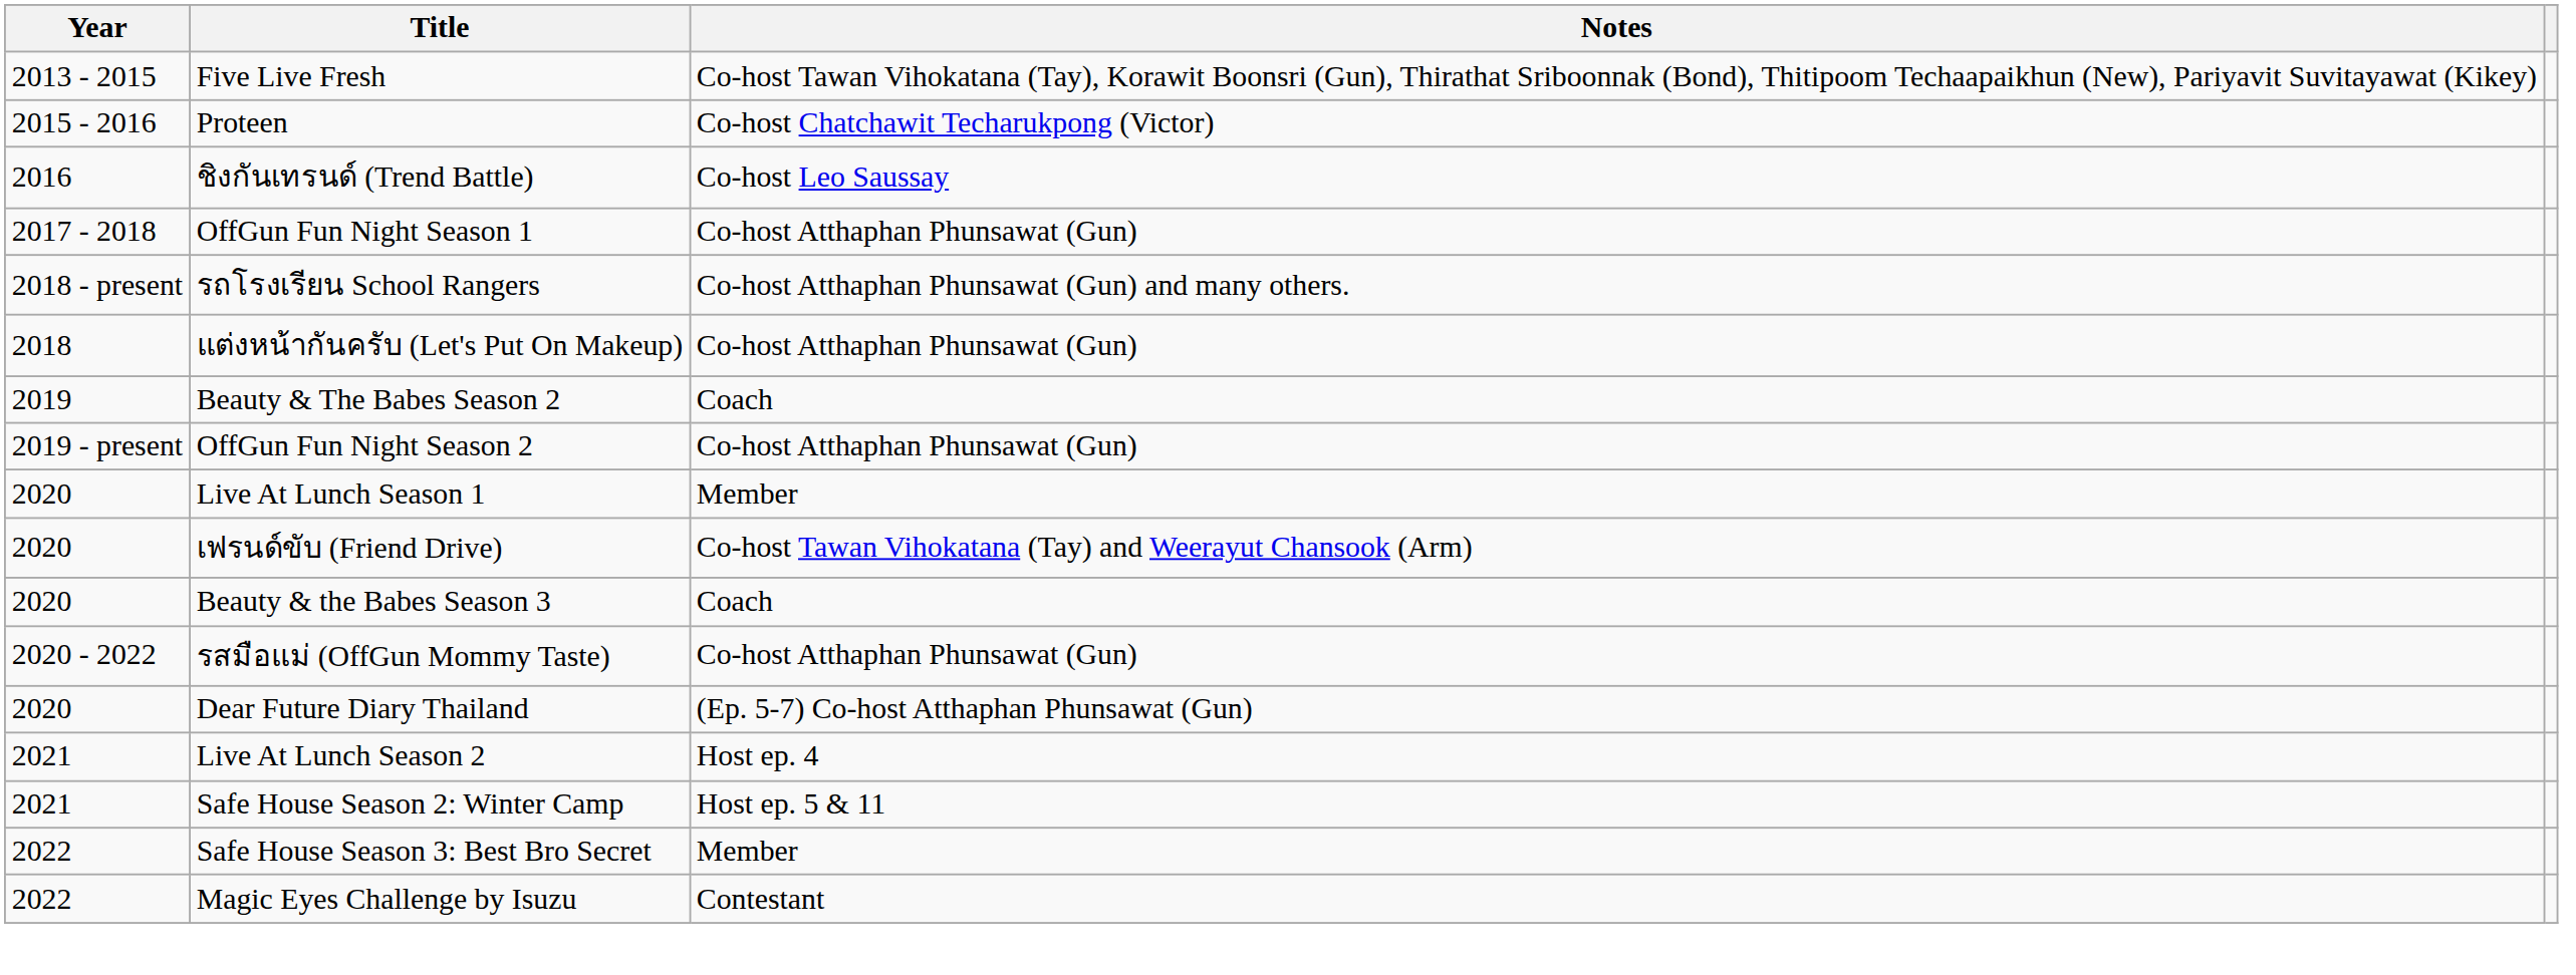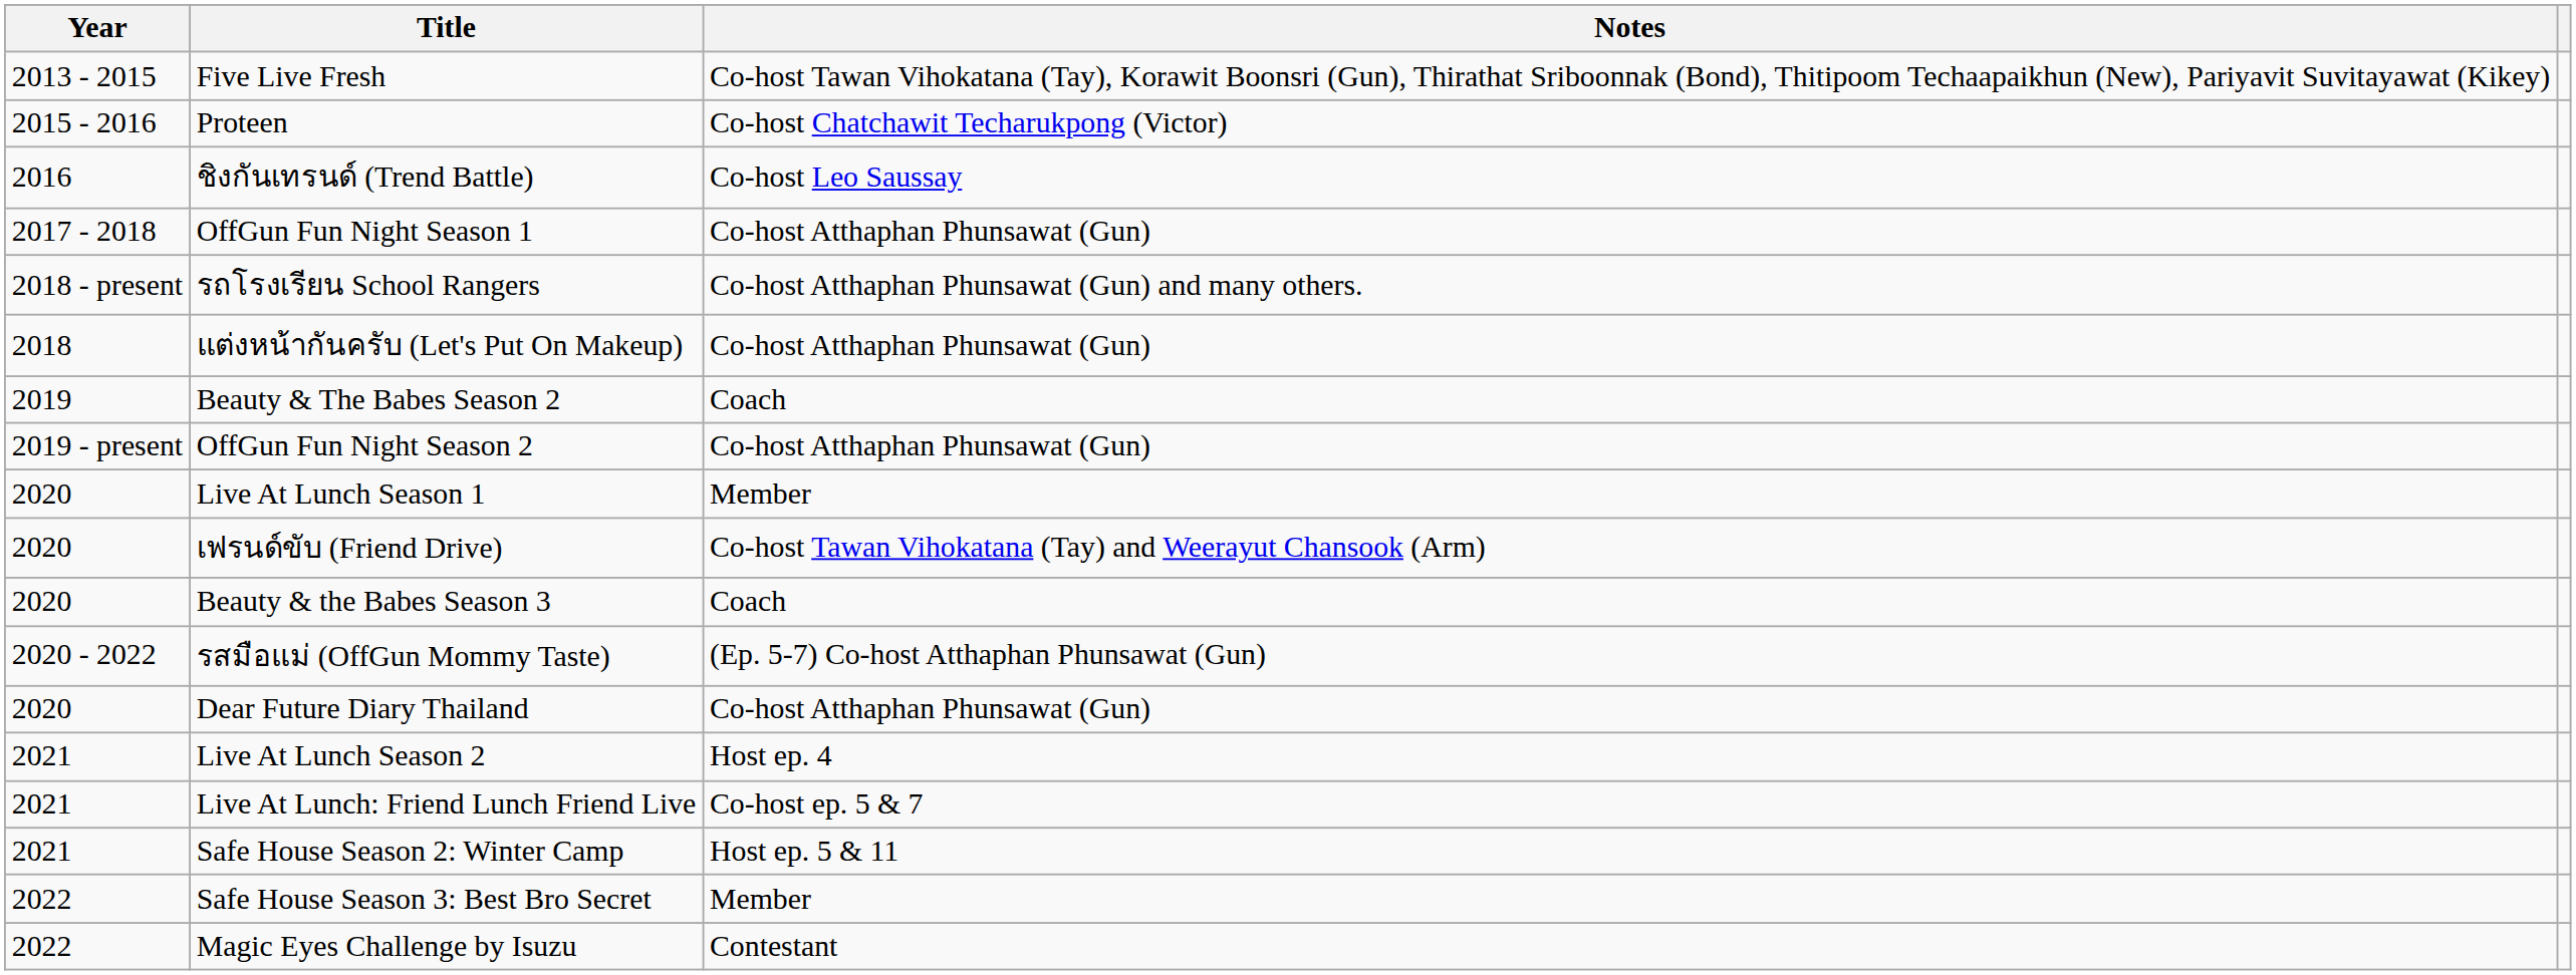รสมือแม่ (OffGun Mommy Taste) | Notes: Co-host Atthaphan Phunsawat (Gun) -> (Ep. 5-7) Co-host Atthaphan Phunsawat (Gun)
Dear Future Diary Thailand | Notes: (Ep. 5-7) Co-host Atthaphan Phunsawat (Gun) -> Co-host Atthaphan Phunsawat (Gun)
+ row: 2021 | Live At Lunch: Friend Lunch Friend Live | Co-host ep. 5 & 7
